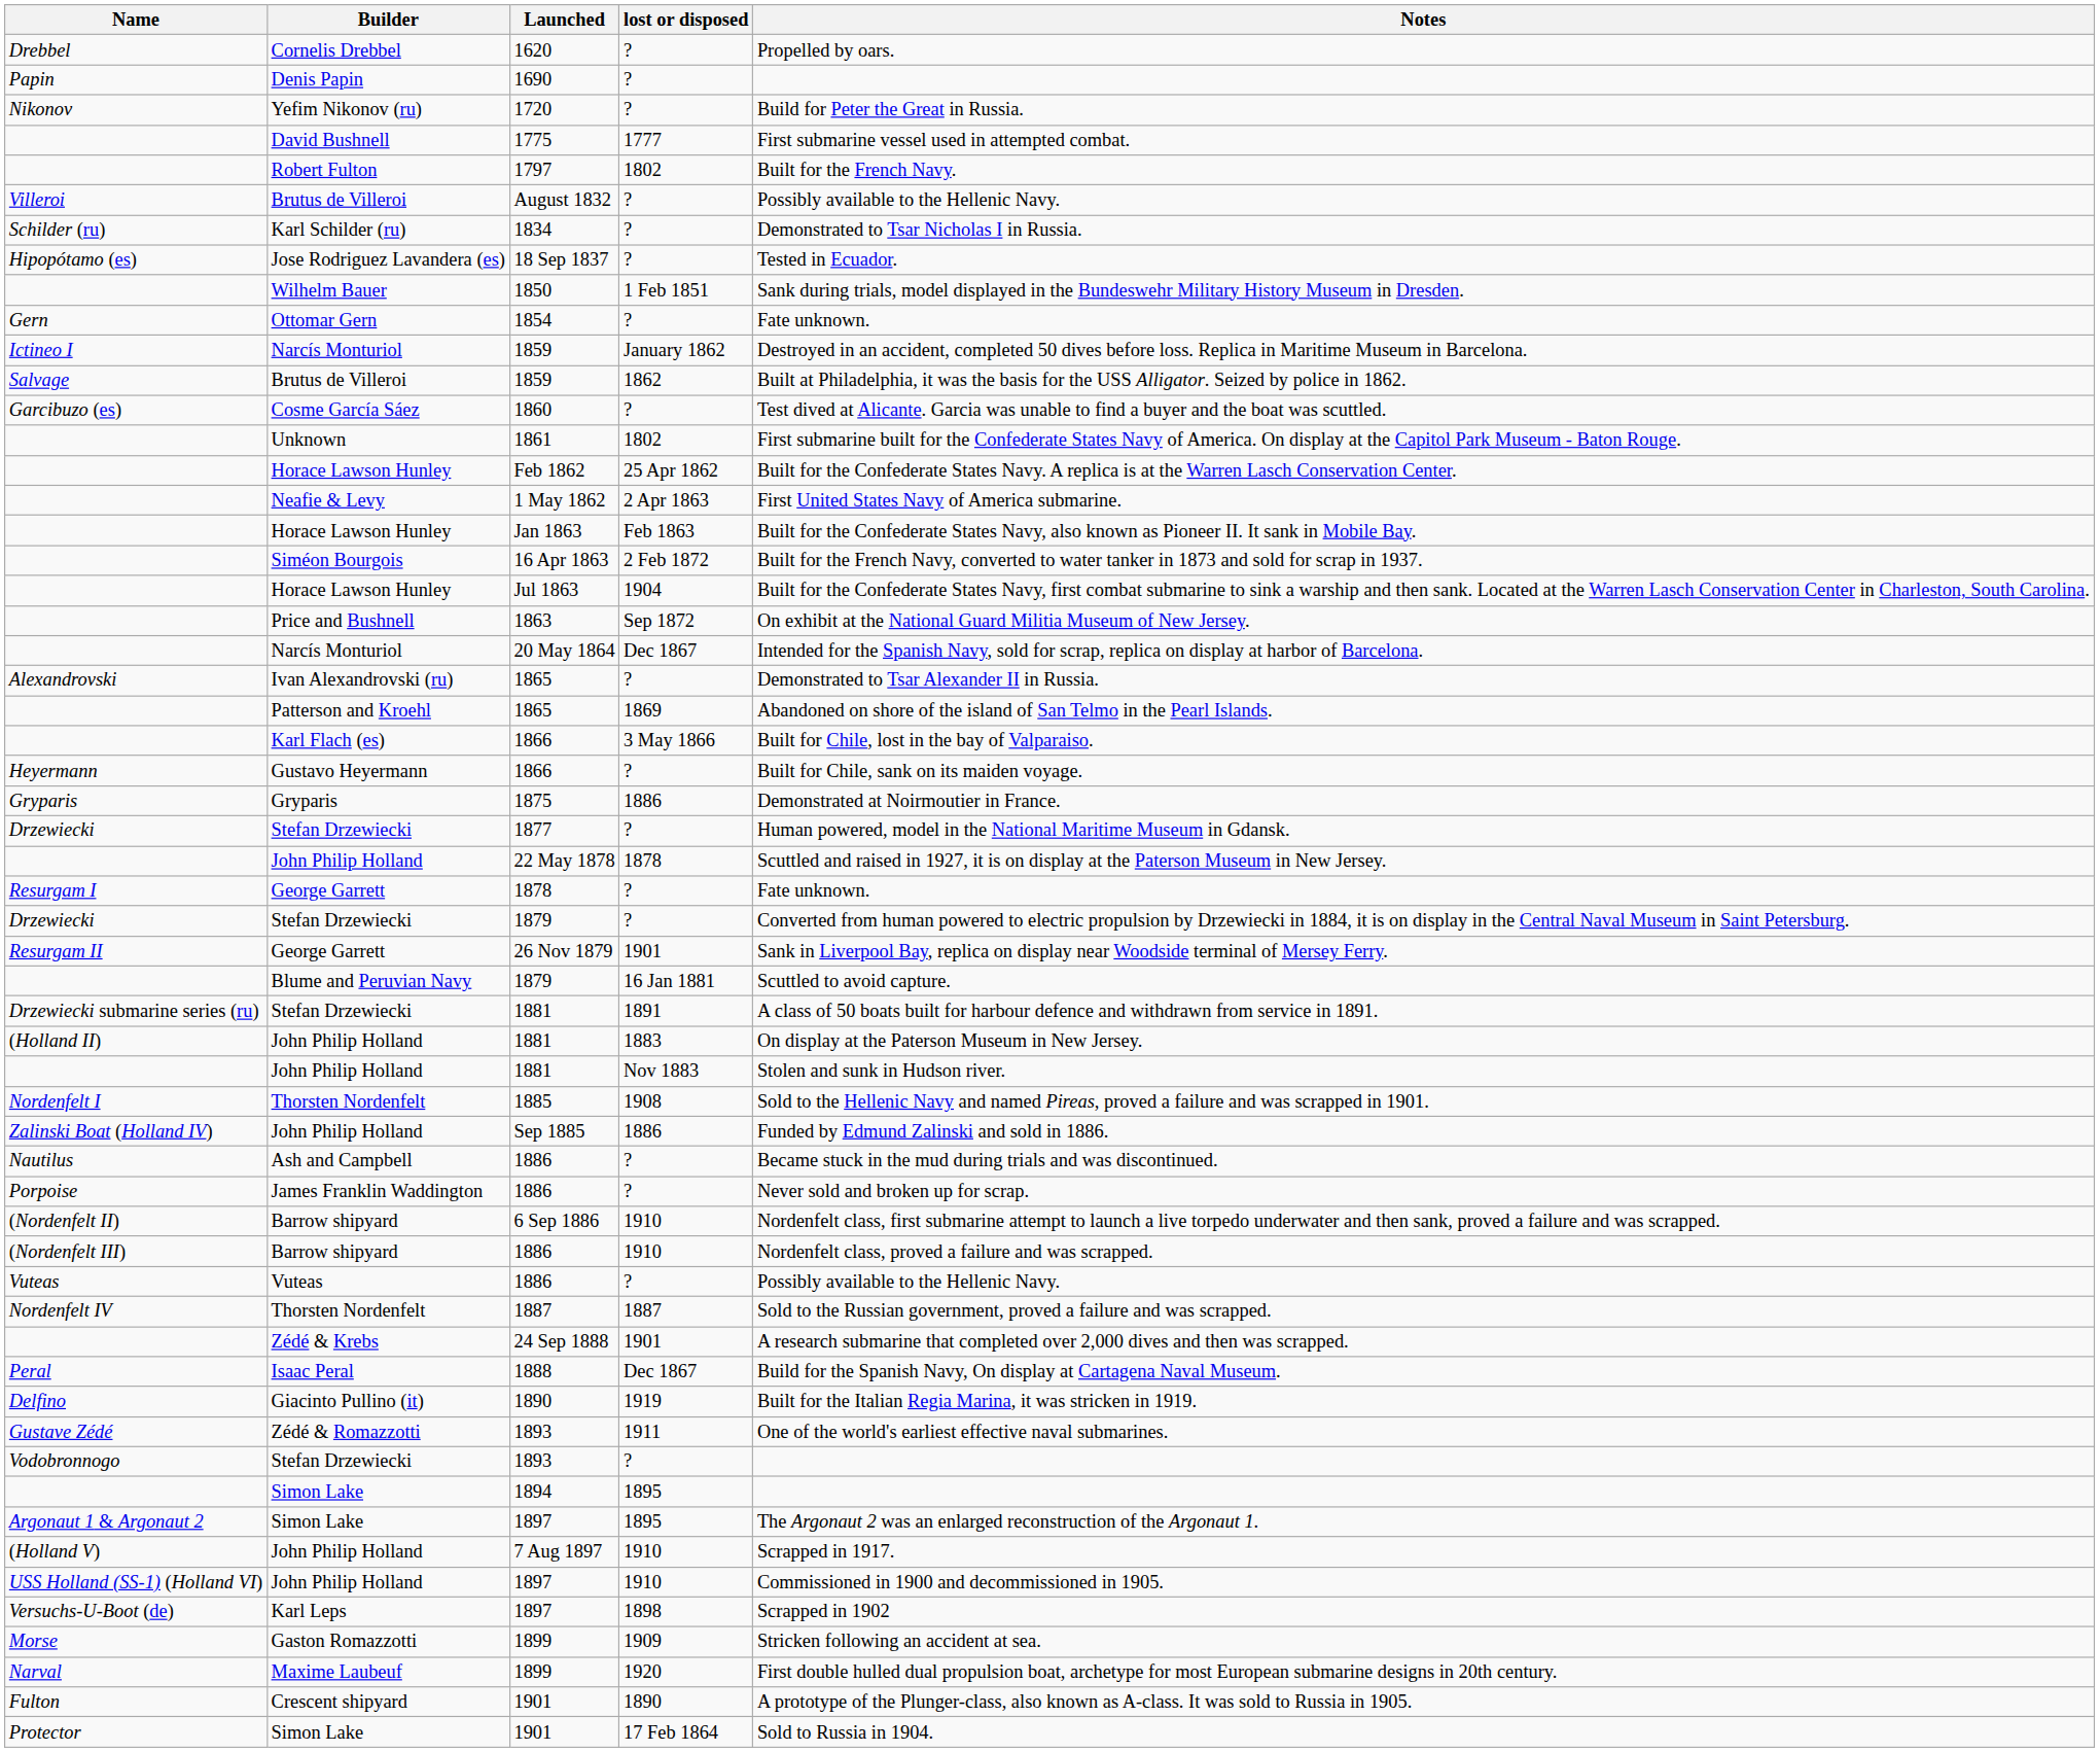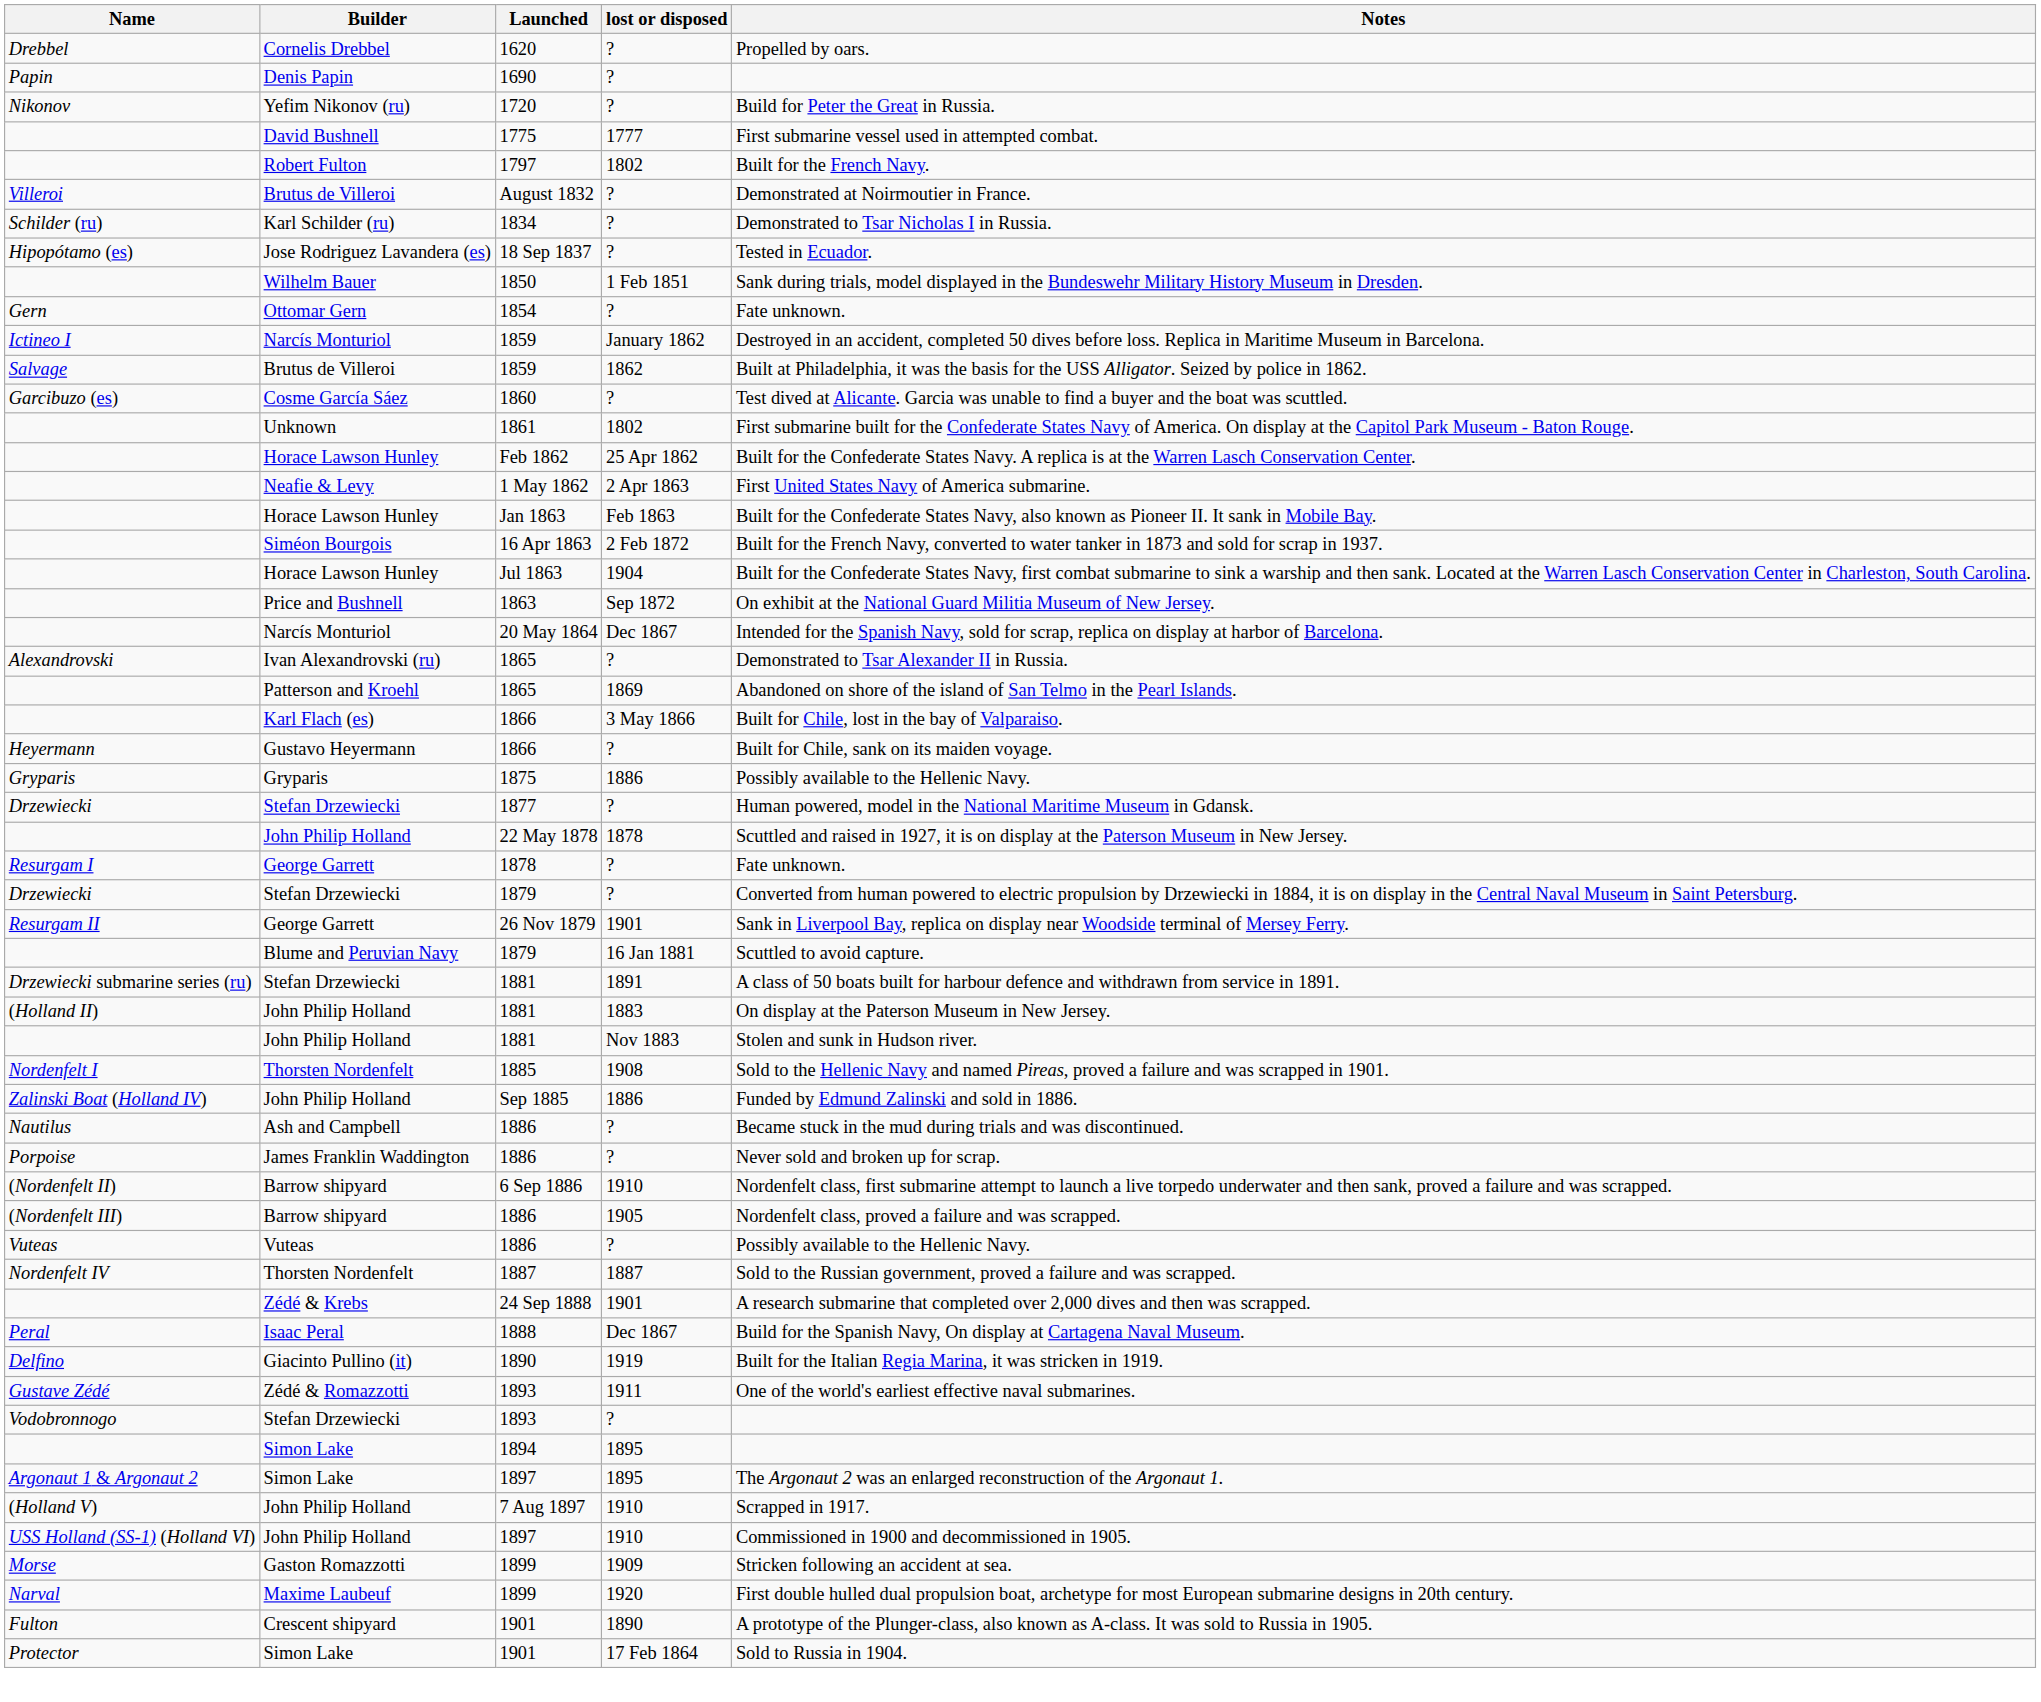August 1832 | Notes: Possibly available to the Hellenic Navy. -> Demonstrated at Noirmoutier in France.
1875 | Notes: Demonstrated at Noirmoutier in France. -> Possibly available to the Hellenic Navy.
(Nordenfelt III) / 1886 | lost or disposed: 1910 -> 1905
- row: Versuchs-U-Boot (de) | Karl Leps | 1897 | 1898 | Scrapped in 1902
